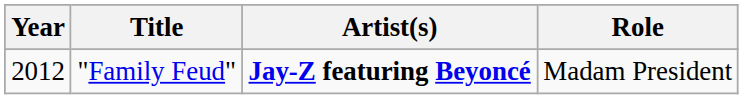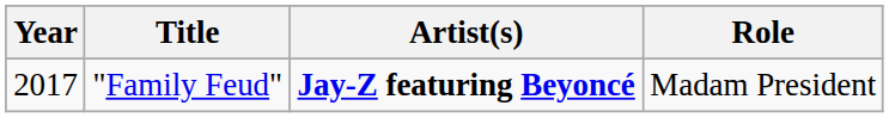"Family Feud" | Year: 2012 -> 2017
